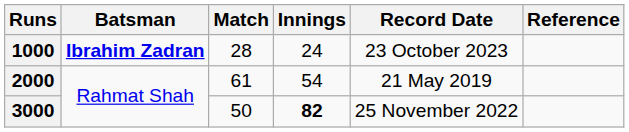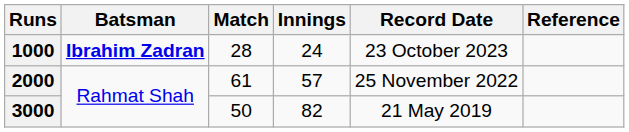2000 | Innings: 54 -> 57
2000 | Record Date: 21 May 2019 -> 25 November 2022
3000 | Innings: bold -> normal
3000 | Record Date: 25 November 2022 -> 21 May 2019
